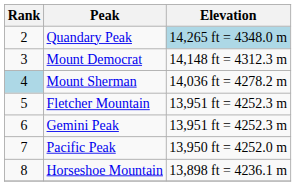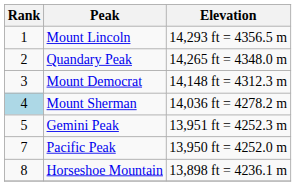+ row: 1 | Mount Lincoln | 14,293 ft = 4356.5 m
Quandary Peak | Elevation: lightblue background -> no background
- row: 5 | Fletcher Mountain | 13,951 ft = 4252.3 m
Gemini Peak | Rank: 6 -> 5
